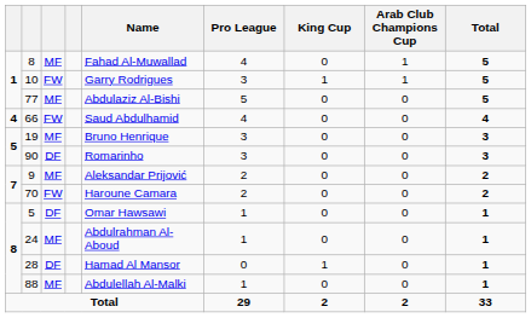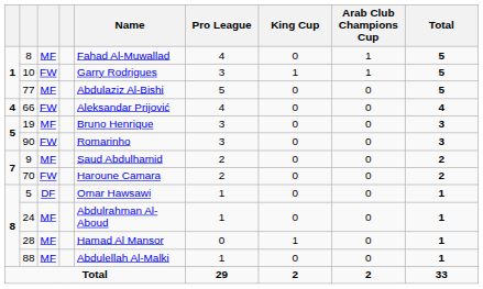66 | Name: Saud Abdulhamid -> Aleksandar Prijović
90 | column 3: DF -> FW
9 | Name: Aleksandar Prijović -> Saud Abdulhamid
28 | column 3: DF -> MF
